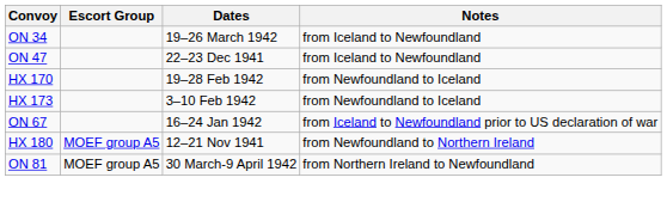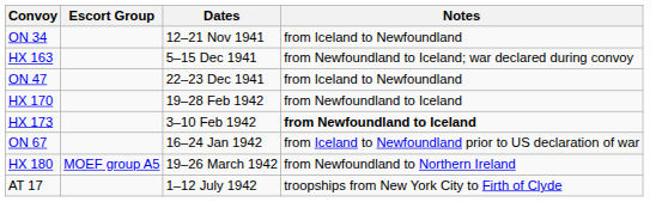ON 34 | Dates: 19–26 March 1942 -> 12–21 Nov 1941
+ row: HX 163 | 5–15 Dec 1941 | from Newfoundland to Iceland; war declared during convoy
HX 173 | Notes: normal -> bold
HX 180 | Dates: 12–21 Nov 1941 -> 19–26 March 1942
- row: ON 81 | MOEF group A5 | 30 March-9 April 1942 | from Northern Ireland to Newfoundland
+ row: AT 17 | 1–12 July 1942 | troopships from New York City to Firth of Clyde
